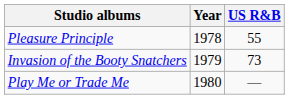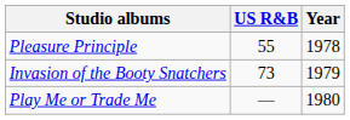columns swapped: US R&B <-> Year
